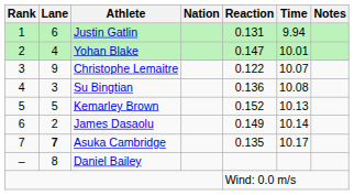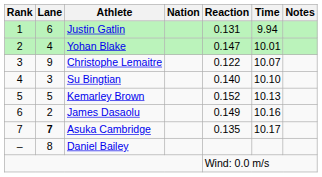Su Bingtian | Reaction: 0.136 -> 0.140
Su Bingtian | Time: 10.08 -> 10.10
James Dasaolu | Time: 10.14 -> 10.16
